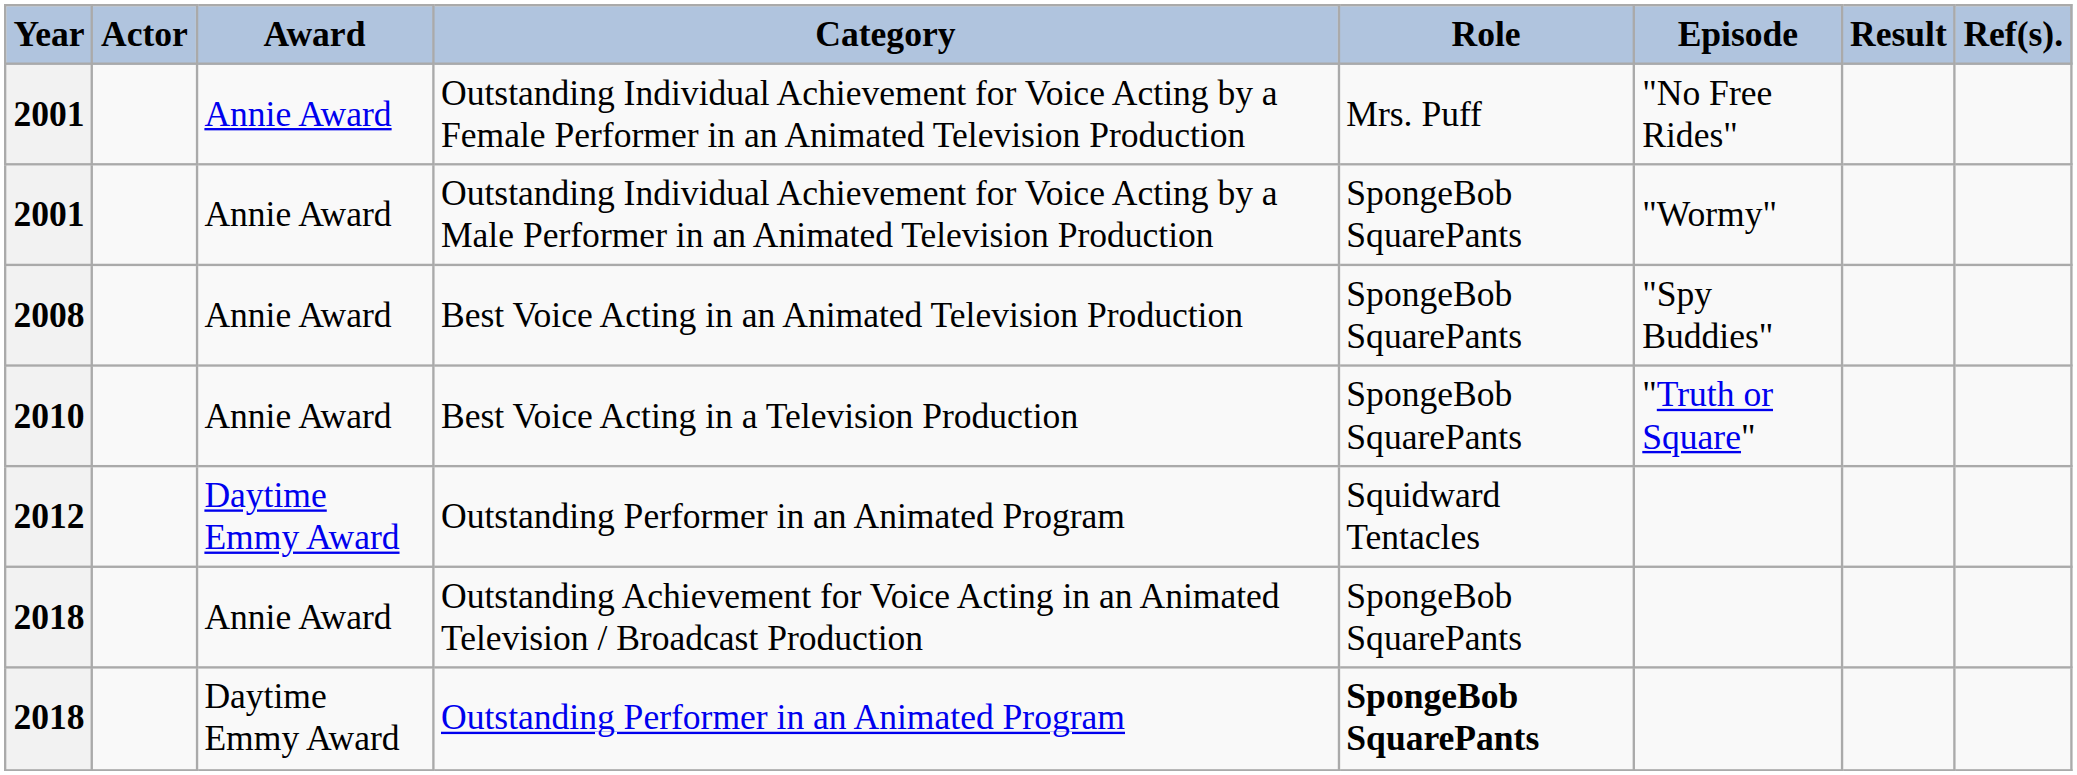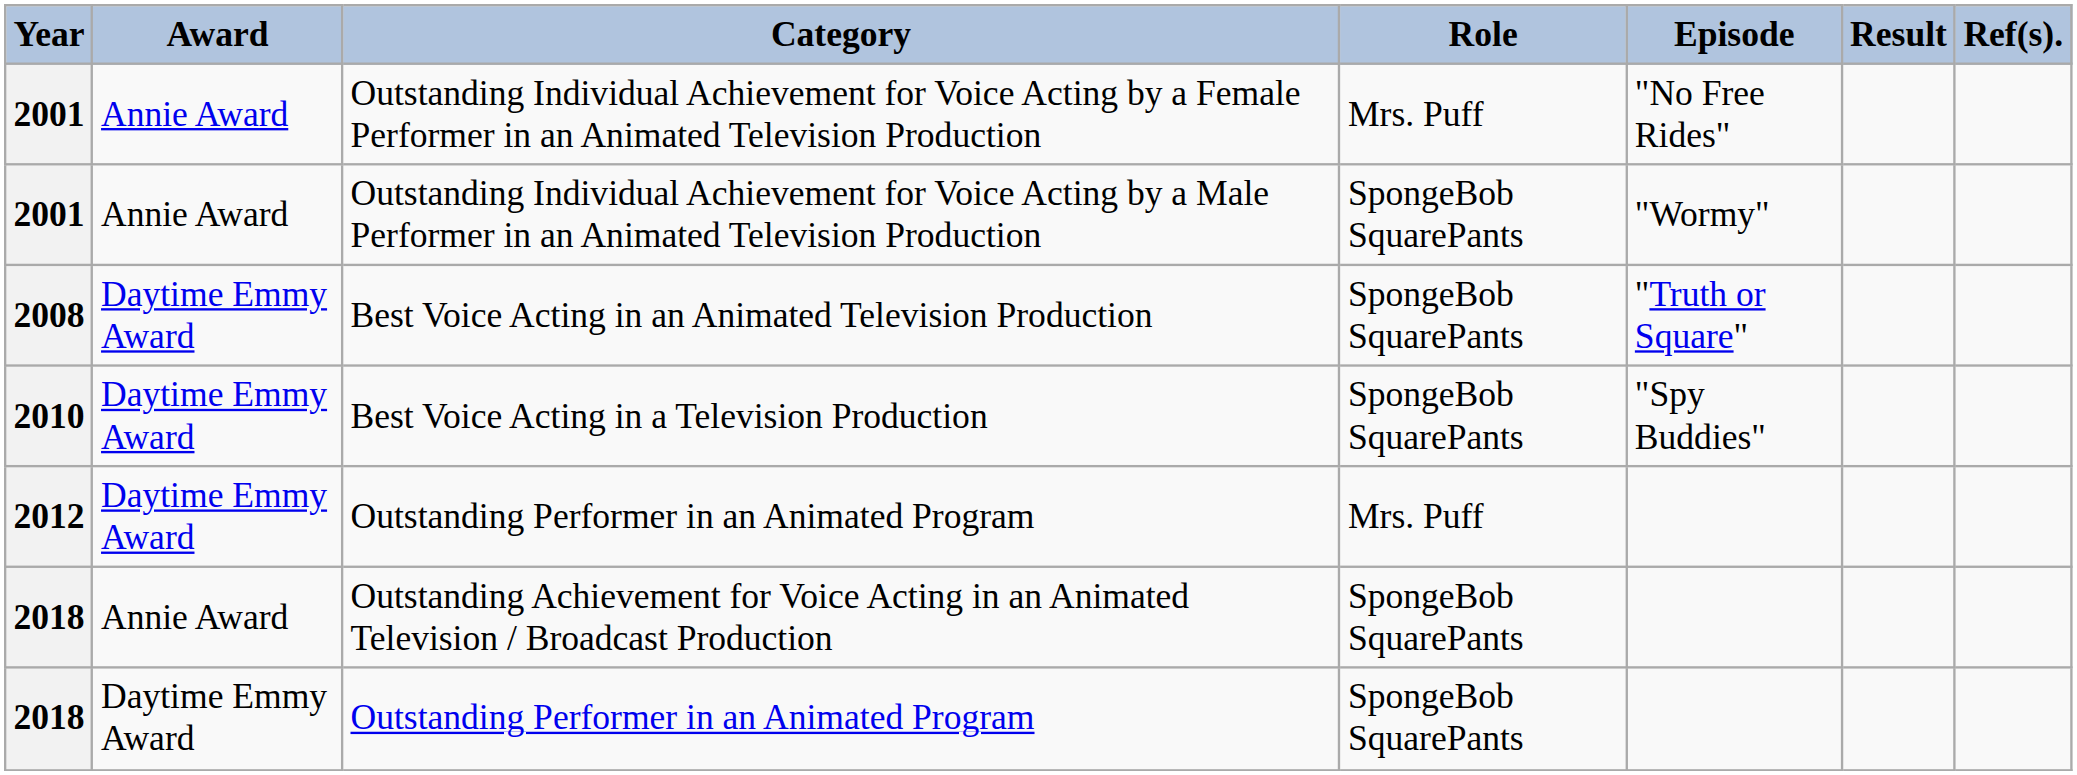- column: Actor
Best Voice Acting in an Animated Television Production | Award: Annie Award -> Daytime Emmy Award
Best Voice Acting in an Animated Television Production | Episode: "Spy Buddies" -> "Truth or Square"
Best Voice Acting in a Television Production | Award: Annie Award -> Daytime Emmy Award
Best Voice Acting in a Television Production | Episode: "Truth or Square" -> "Spy Buddies"
2012 / Outstanding Performer in an Animated Program | Role: Squidward Tentacles -> Mrs. Puff
2018 / Outstanding Performer in an Animated Program | Role: bold -> normal
